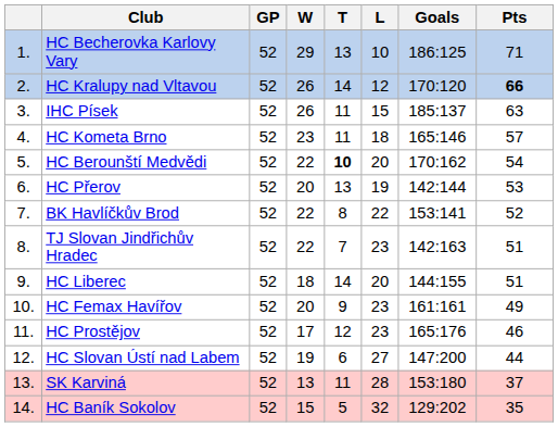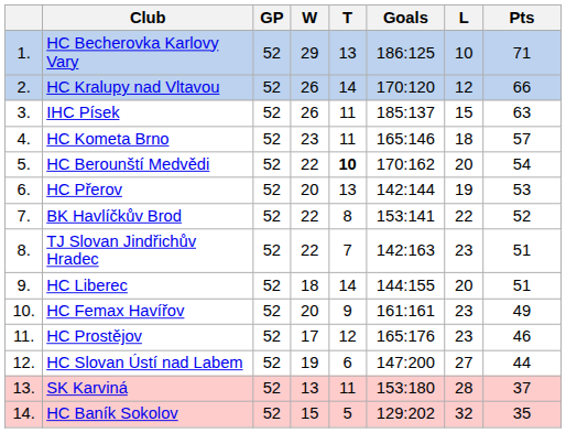columns swapped: L <-> Goals
HC Kralupy nad Vltavou | Pts: bold -> normal
